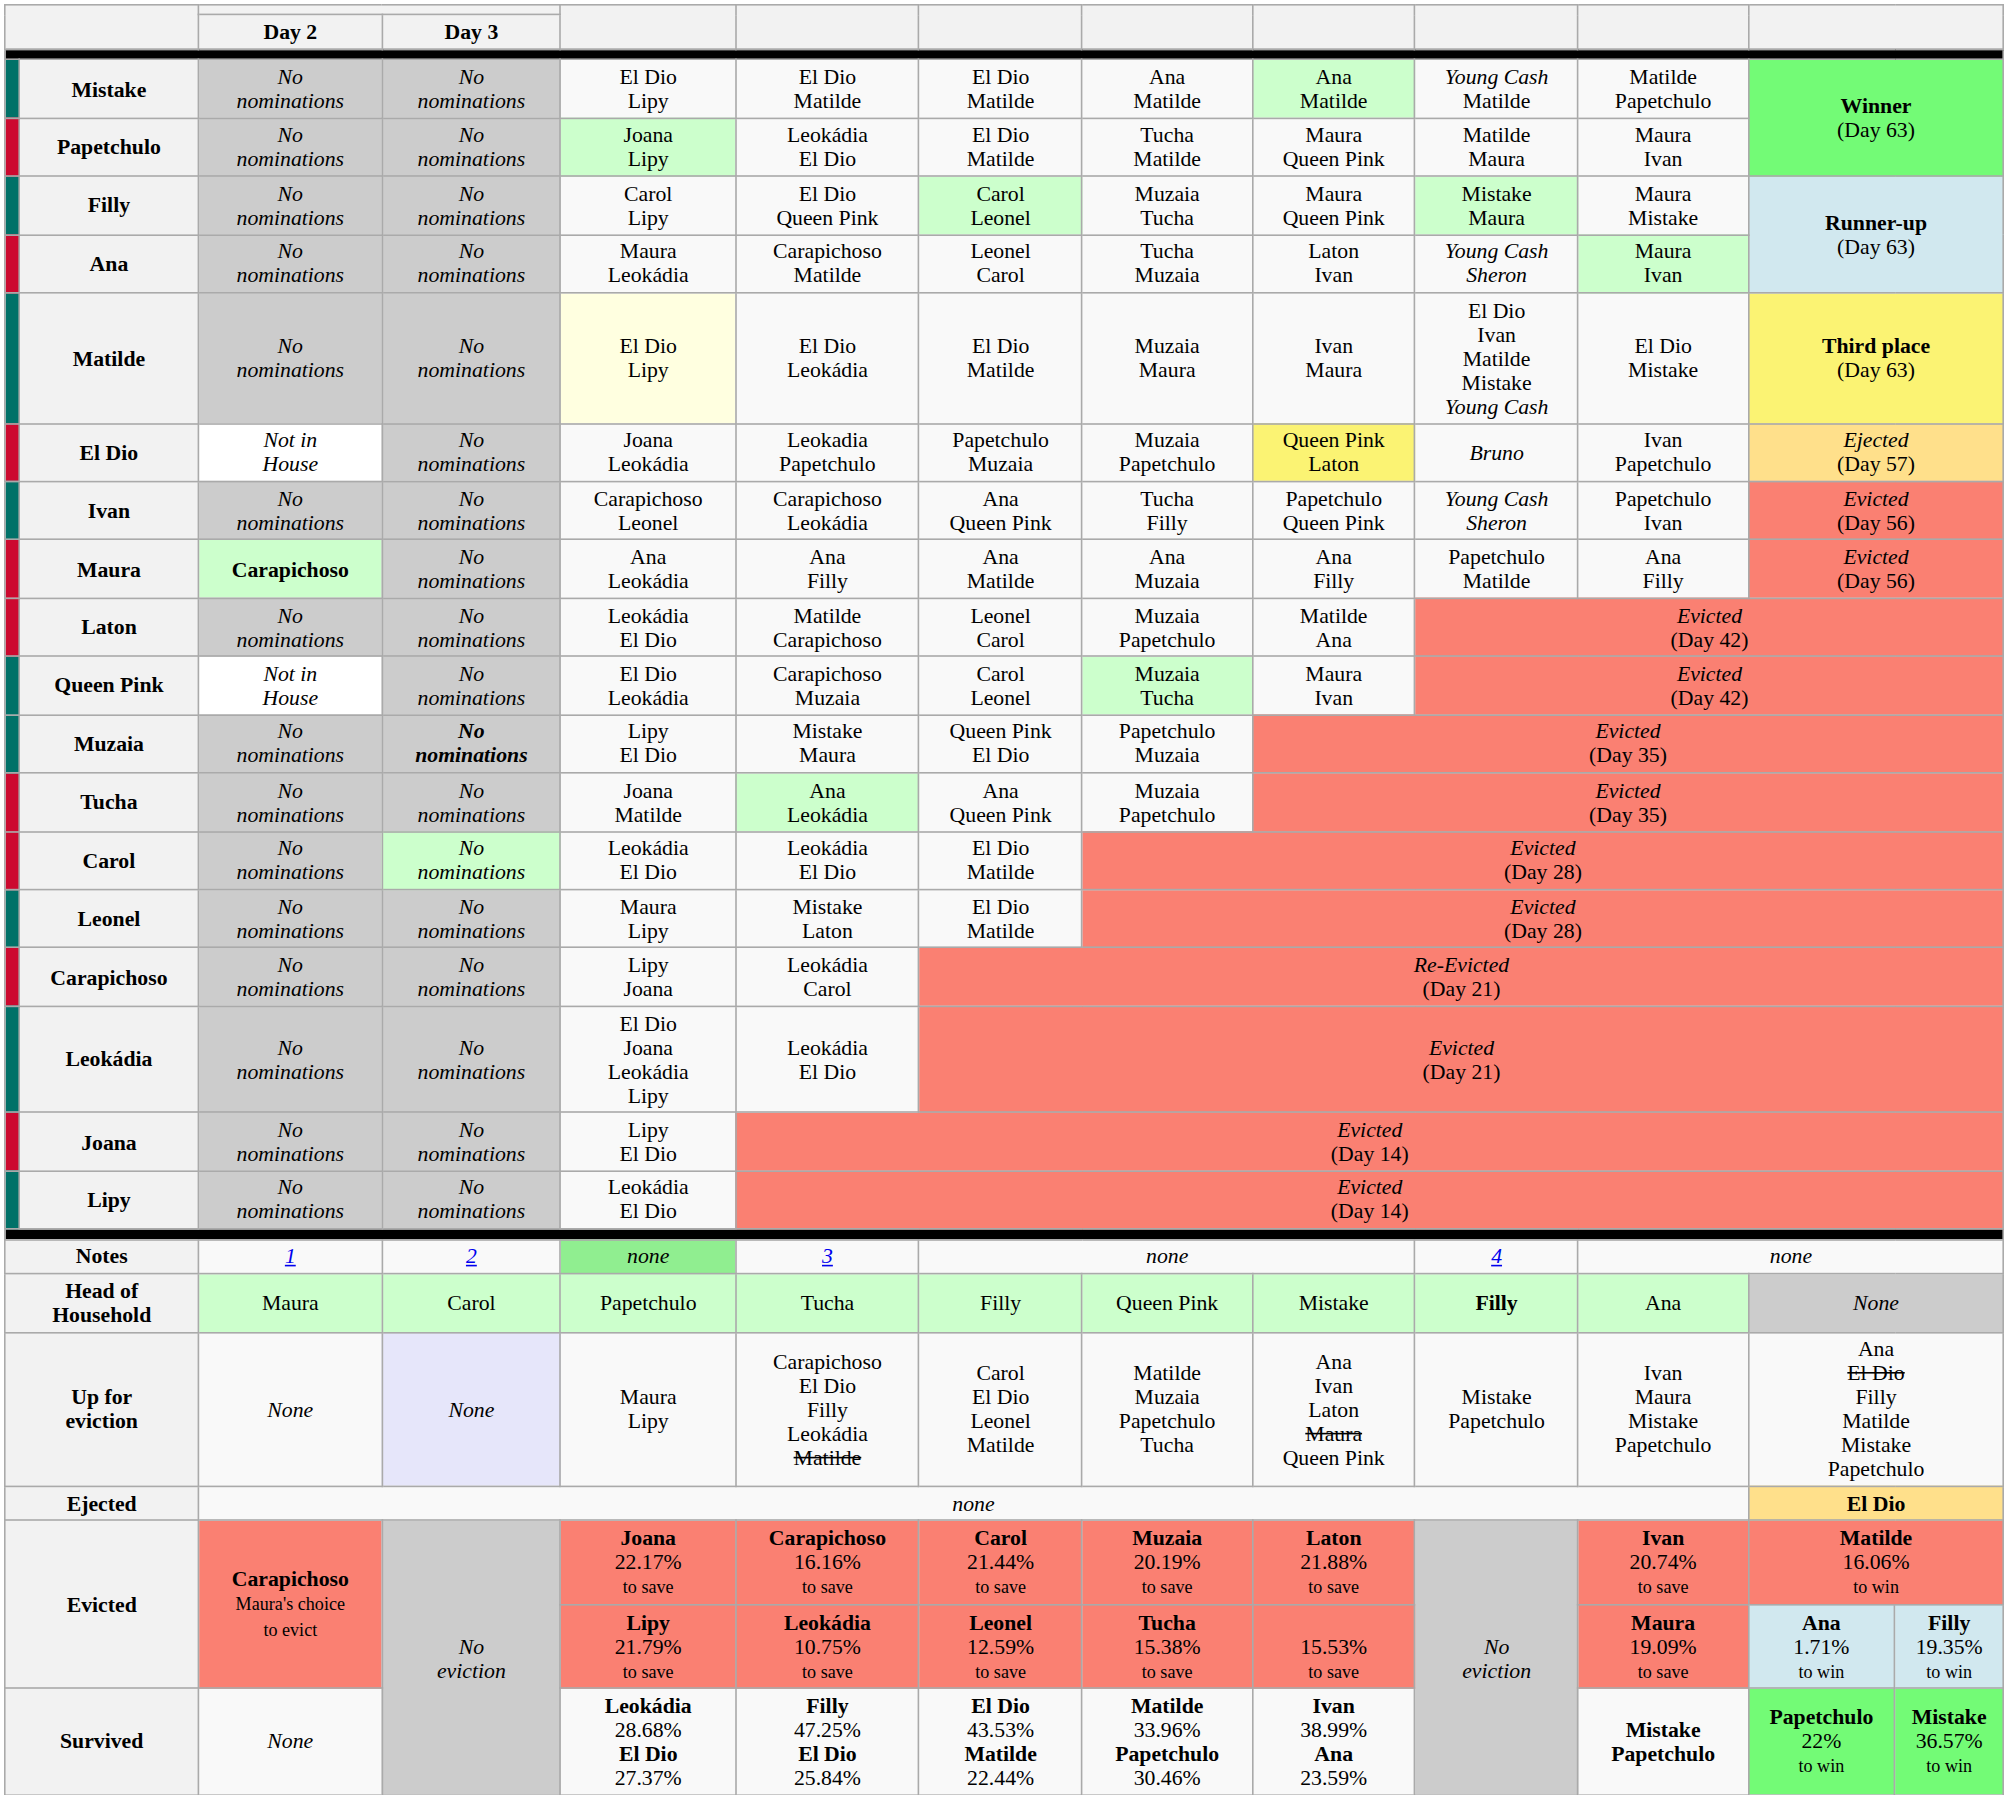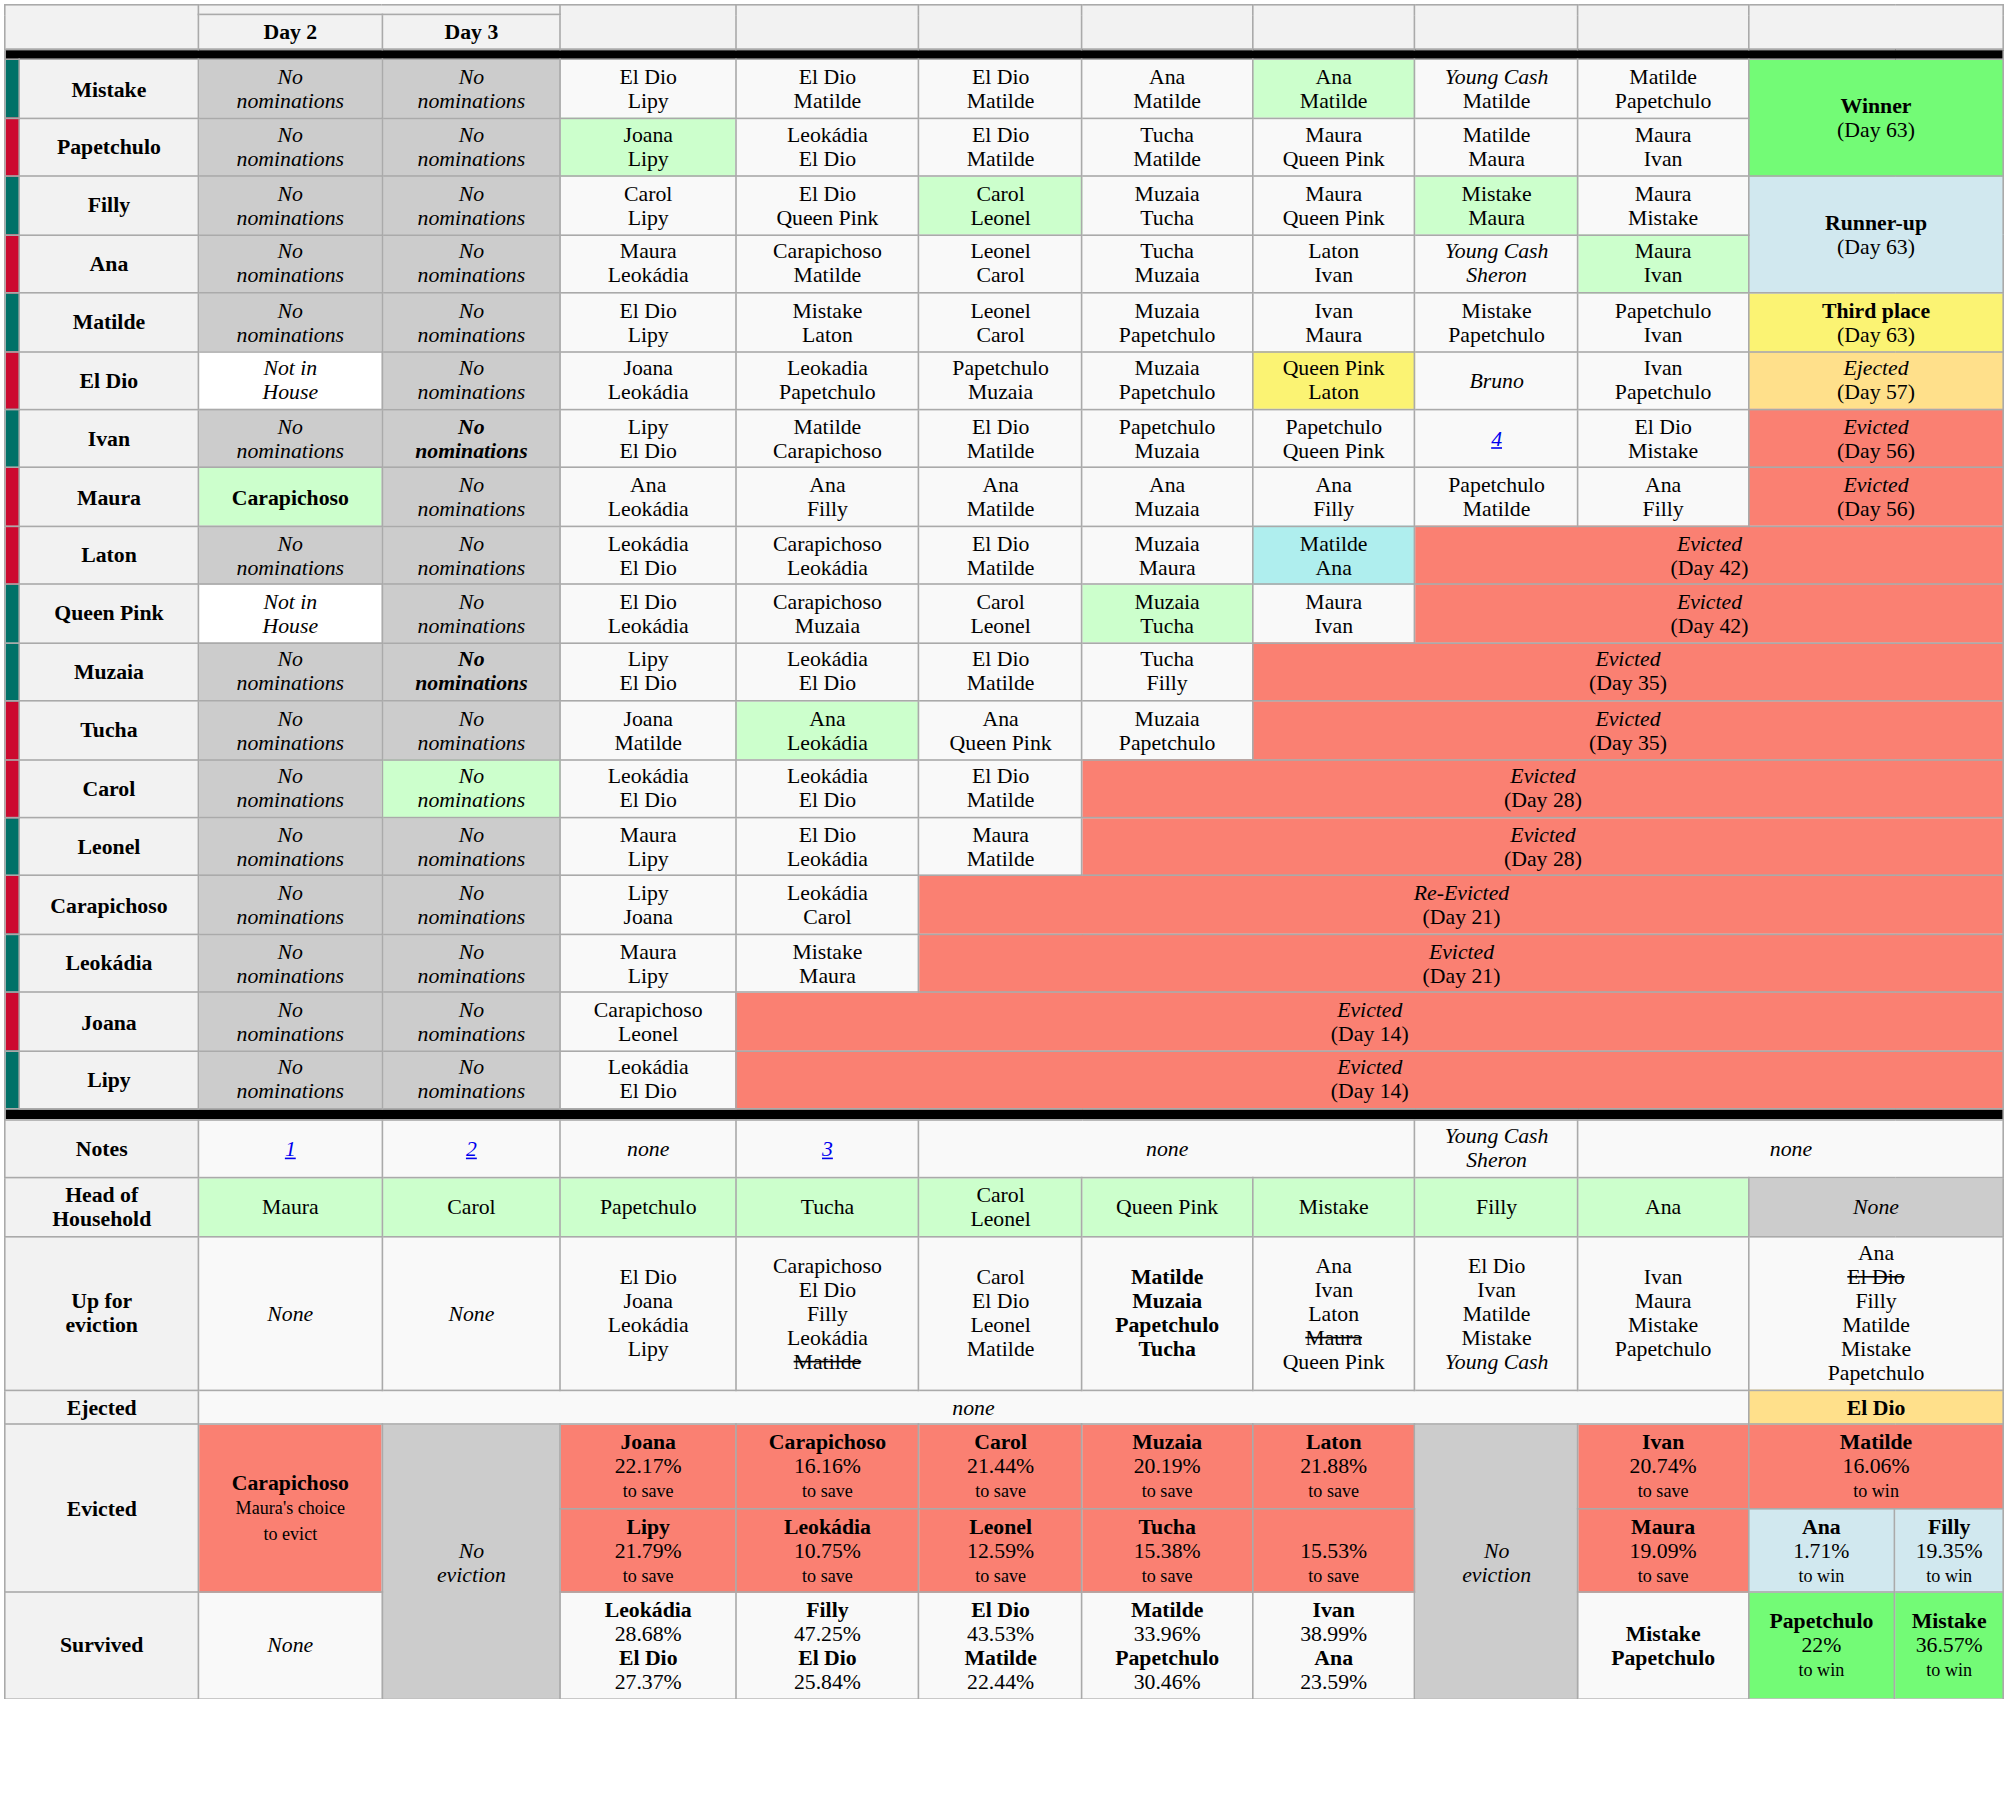Matilde | column 5: lightyellow background -> no background
Matilde | column 6: El Dio Leokádia -> Mistake Laton
Matilde | column 7: El Dio Matilde -> Leonel Carol
Matilde | column 8: Muzaia Maura -> Muzaia Papetchulo
Matilde | column 10: El Dio Ivan Matilde Mistake Young Cash -> Mistake Papetchulo
Matilde | column 11: El Dio Mistake -> Papetchulo Ivan
Ivan | Day 3: normal -> bold
Ivan | column 5: Carapichoso Leonel -> Lipy El Dio
Ivan | column 6: Carapichoso Leokádia -> Matilde Carapichoso
Ivan | column 7: Ana Queen Pink -> El Dio Matilde
Ivan | column 8: Tucha Filly -> Papetchulo Muzaia
Ivan | column 10: Young Cash Sheron -> 4
Ivan | column 11: Papetchulo Ivan -> El Dio Mistake
Laton | column 6: Matilde Carapichoso -> Carapichoso Leokádia
Laton | column 7: Leonel Carol -> El Dio Matilde
Laton | column 8: Muzaia Papetchulo -> Muzaia Maura
Laton | column 9: no background -> paleturquoise background
Muzaia | column 6: Mistake Maura -> Leokádia El Dio
Muzaia | column 7: Queen Pink El Dio -> El Dio Matilde
Muzaia | column 8: Papetchulo Muzaia -> Tucha Filly
Leonel | column 6: Mistake Laton -> El Dio Leokádia
Leonel | column 7: El Dio Matilde -> Maura Matilde
Leokádia | column 5: El Dio Joana Leokádia Lipy -> Maura Lipy
Leokádia | column 6: Leokádia El Dio -> Mistake Maura
Joana | column 5: Lipy El Dio -> Carapichoso Leonel
Notes | column 5: lightgreen background -> no background
Notes | column 10: 4 -> Young Cash Sheron
Head of Household | column 7: Filly -> Carol Leonel
Head of Household | column 10: bold -> normal
Up for eviction | Day 3: lavender background -> no background
Up for eviction | column 5: Maura Lipy -> El Dio Joana Leokádia Lipy
Up for eviction | column 8: normal -> bold
Up for eviction | column 10: Mistake Papetchulo -> El Dio Ivan Matilde Mistake Young Cash
